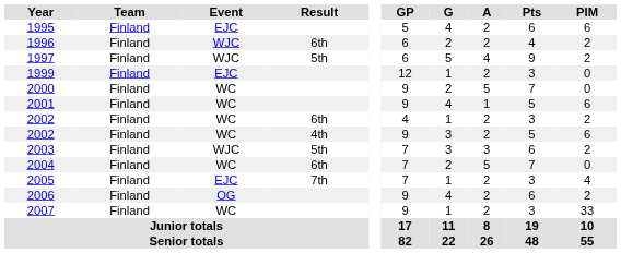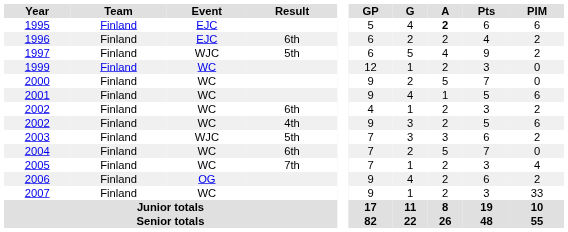1995 | A: normal -> bold
1996 | Event: WJC -> EJC
1999 | Event: EJC -> WC
2005 | Event: EJC -> WC
